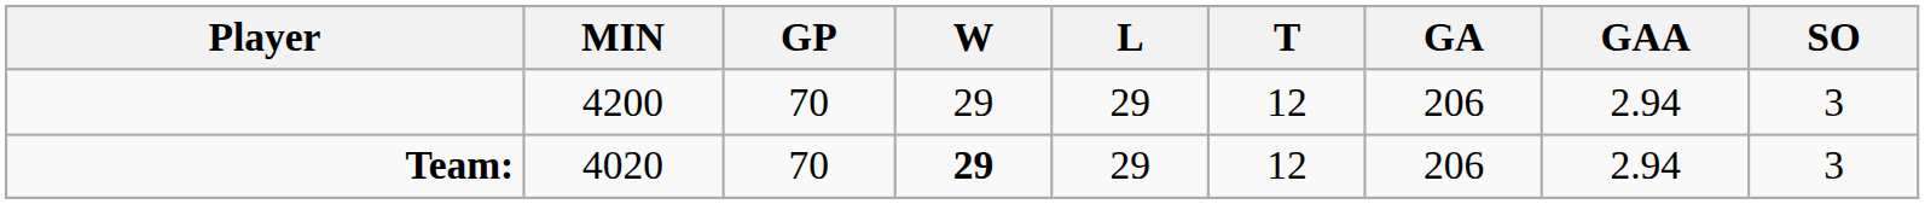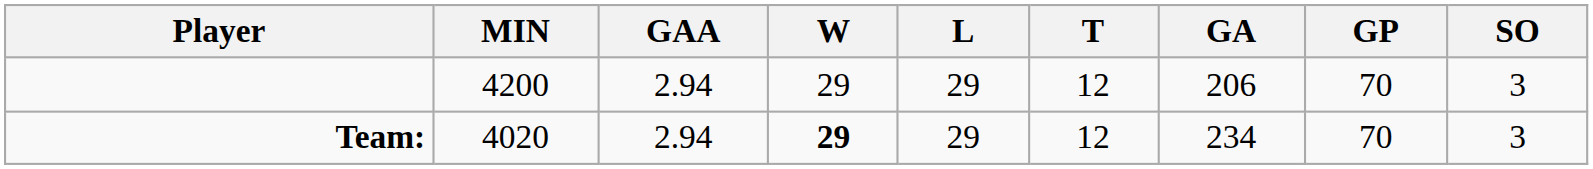columns swapped: GP <-> GAA
Team: | GA: 206 -> 234
